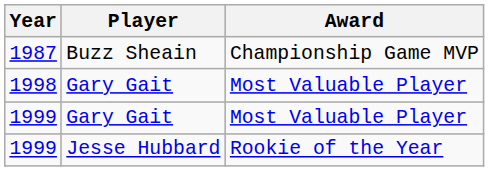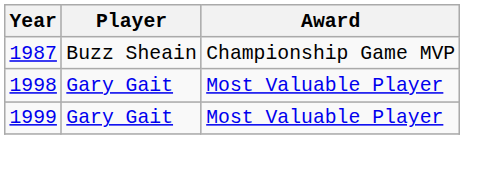- row: 1999 | Jesse Hubbard | Rookie of the Year
